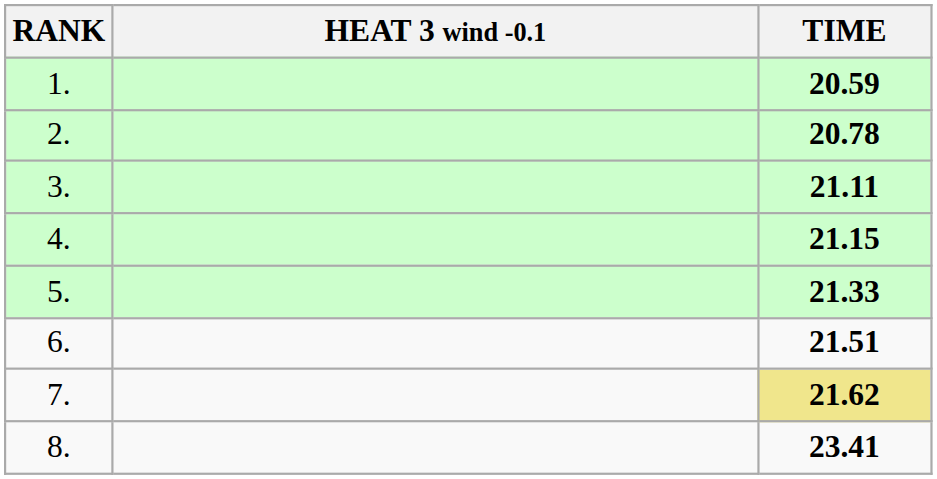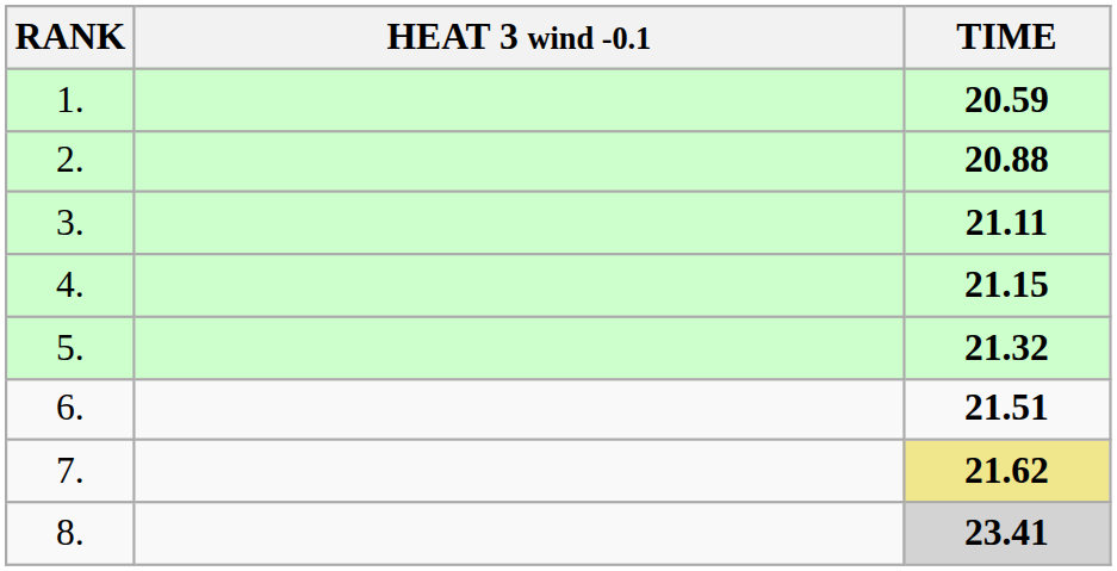2. | TIME: 20.78 -> 20.88
5. | TIME: 21.33 -> 21.32
8. | TIME: no background -> lightgrey background
